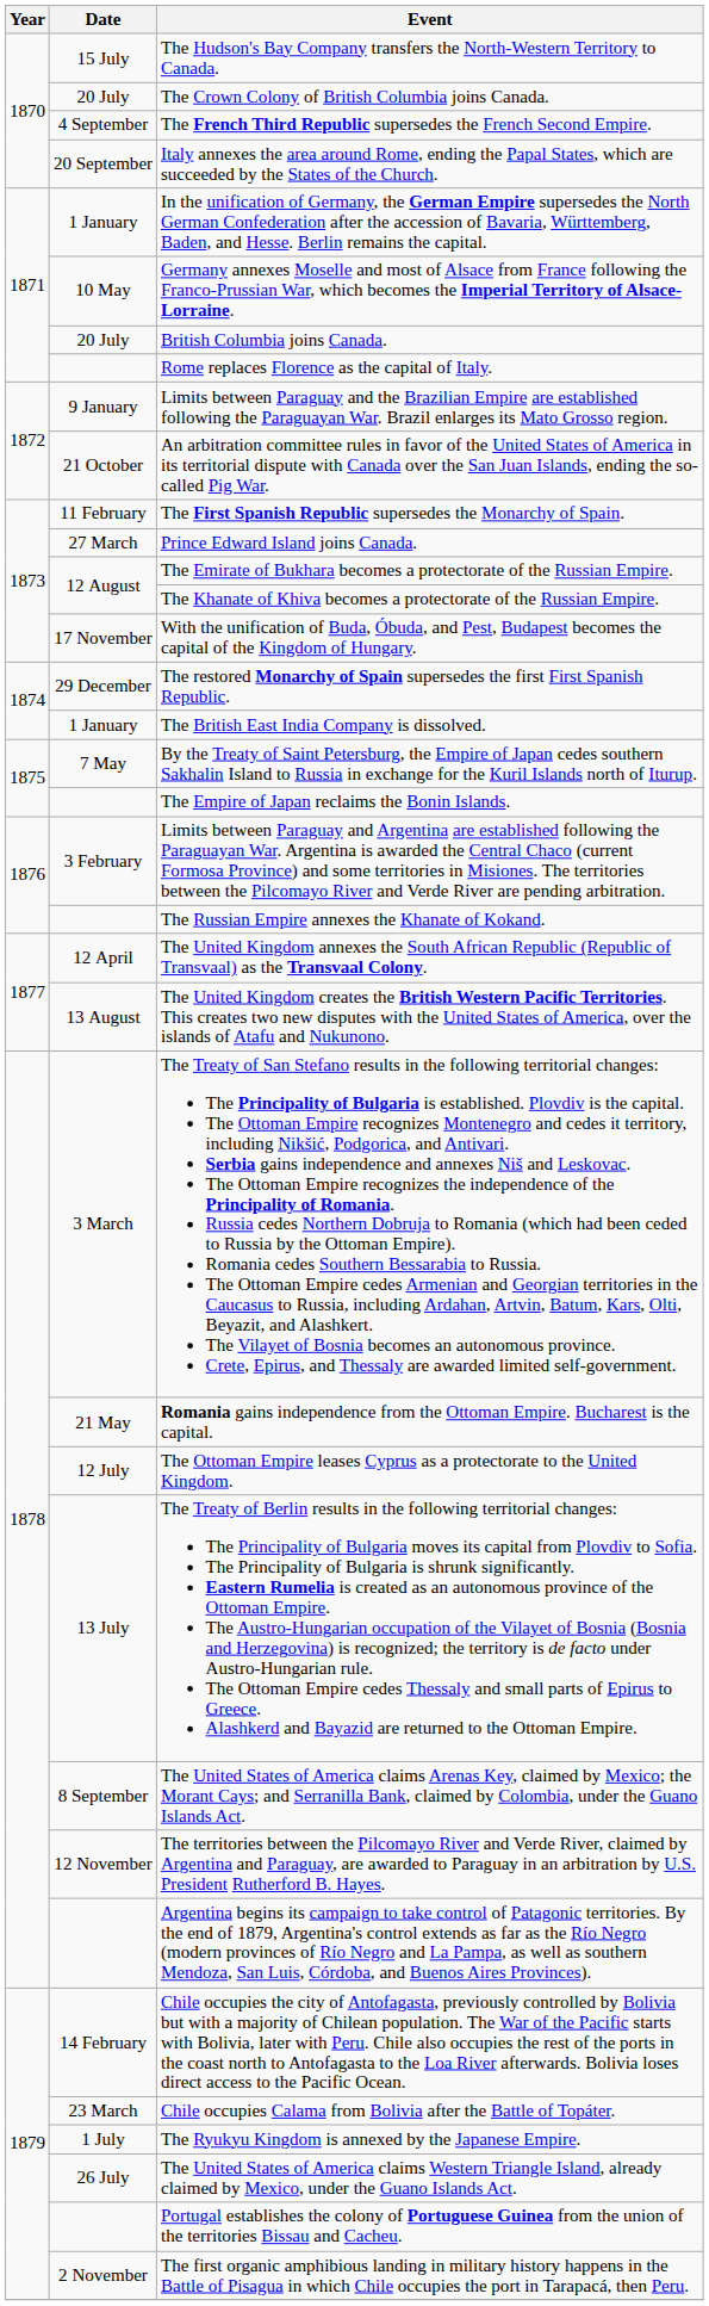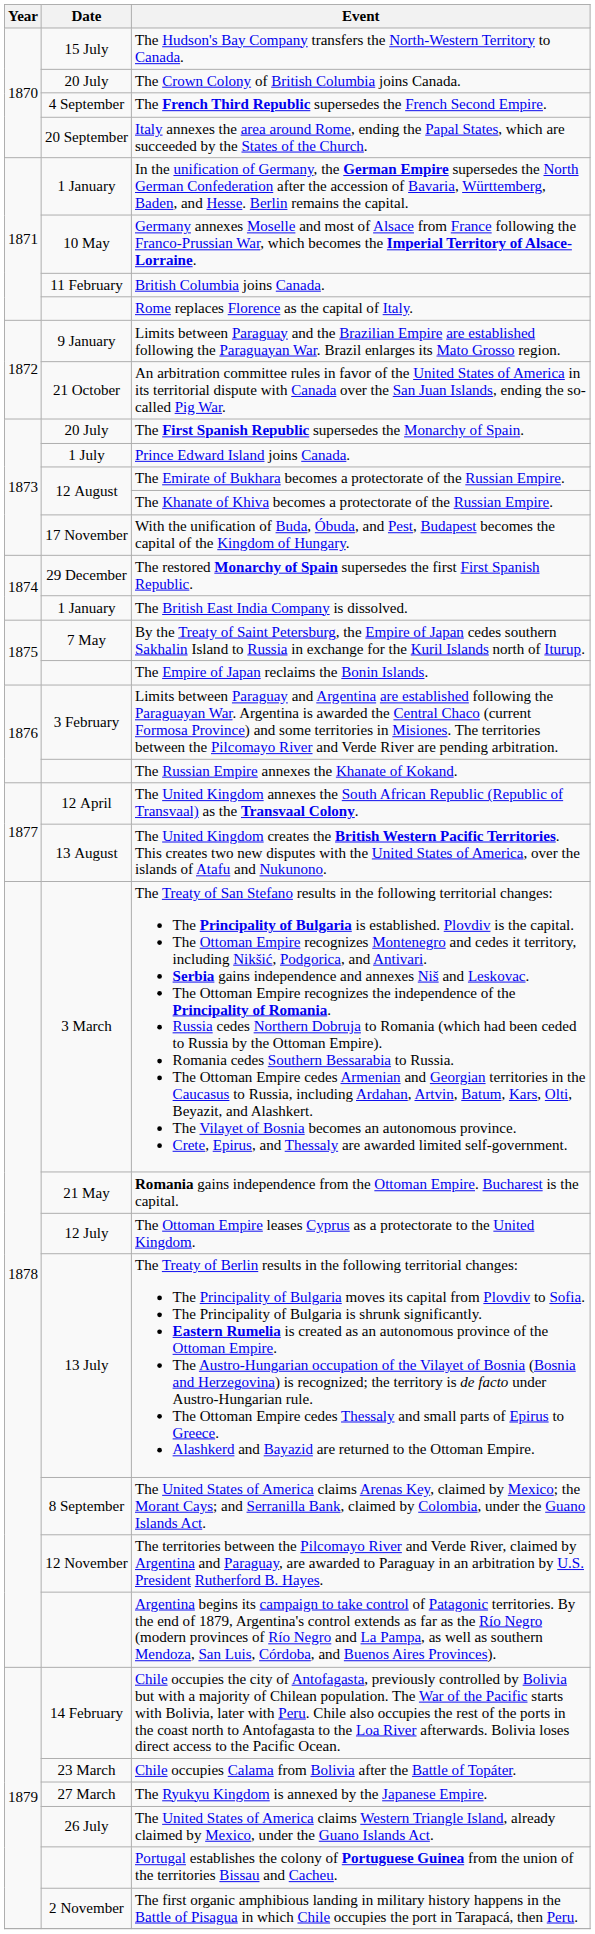British Columbia joins Canada. | Date: 20 July -> 11 February
The First Spanish Republic supersedes the Monarchy of Spain. | Date: 11 February -> 20 July
Prince Edward Island joins Canada. | Date: 27 March -> 1 July
The Ryukyu Kingdom is annexed by the Japanese Empire. | Date: 1 July -> 27 March
